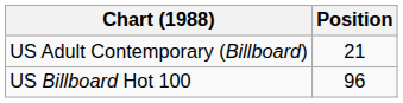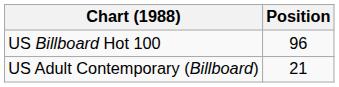rows swapped: US Billboard Hot 100 <-> US Adult Contemporary (Billboard)
